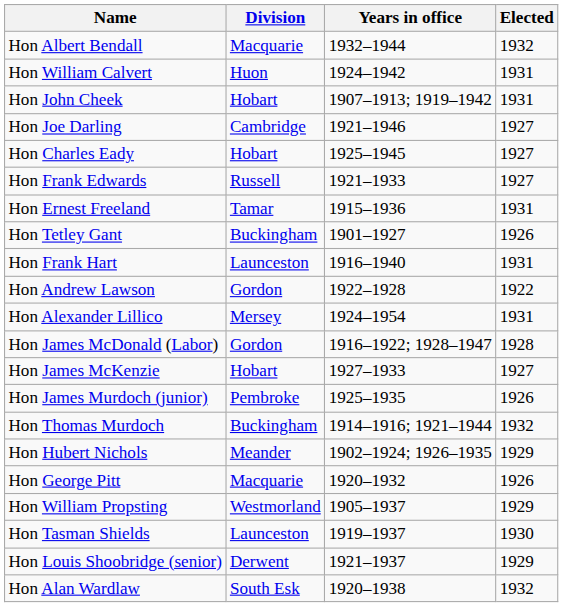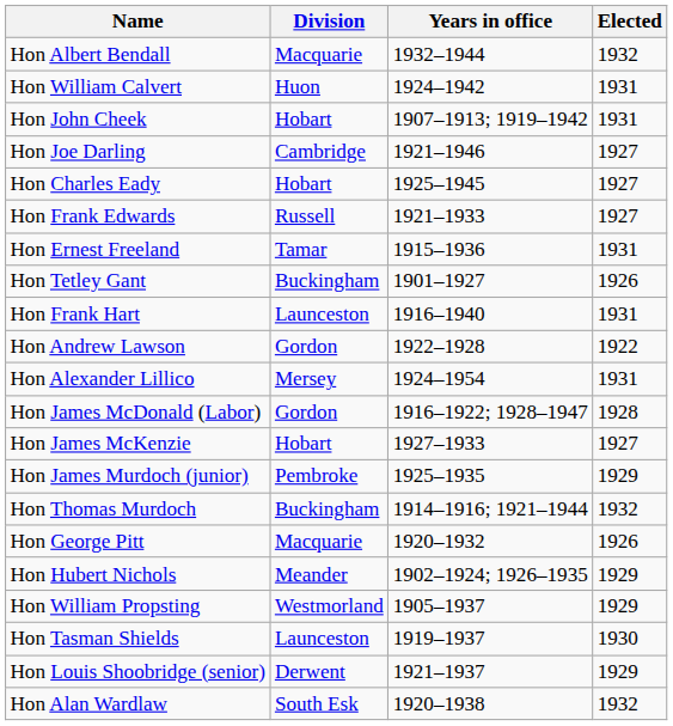Hon James Murdoch (junior) | Elected: 1926 -> 1929
rows swapped: Hon Hubert Nichols <-> Hon George Pitt
